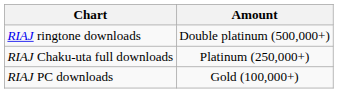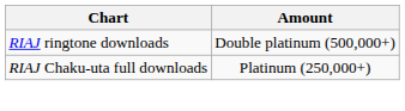- row: RIAJ PC downloads | Gold (100,000+)
